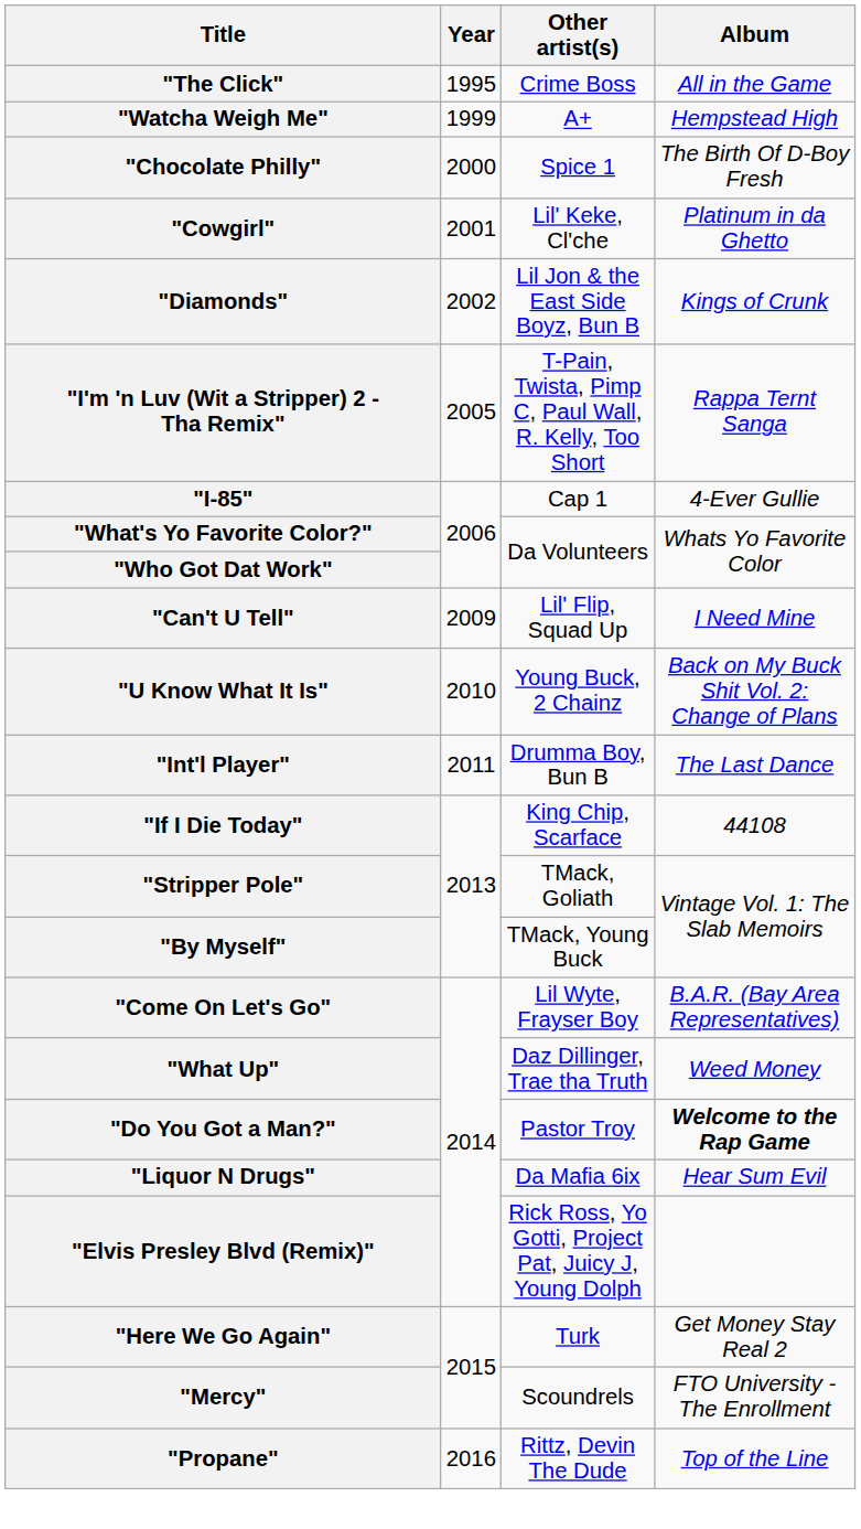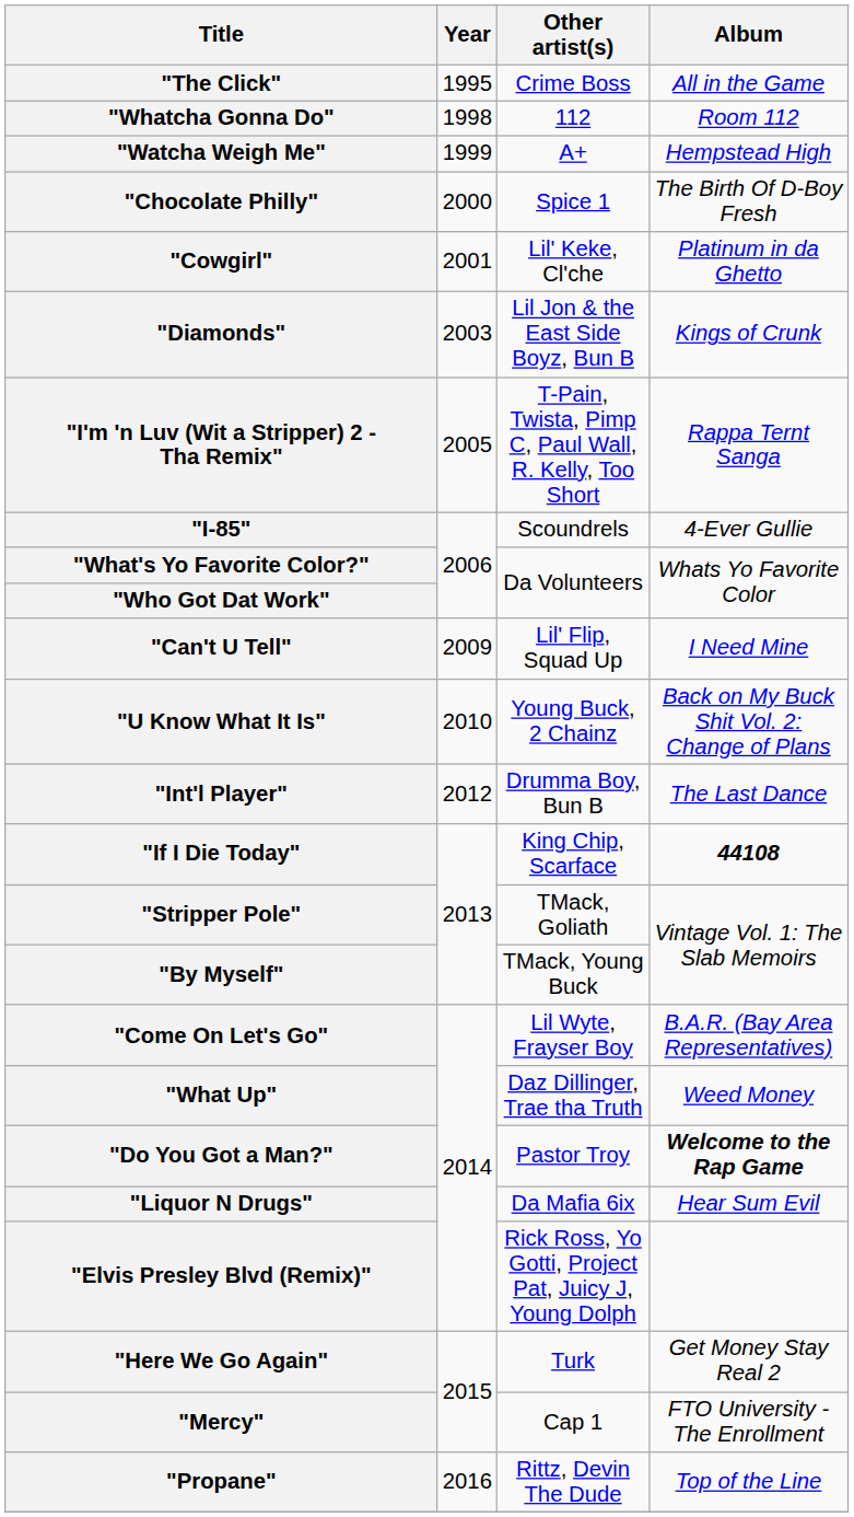+ row: "Whatcha Gonna Do" | 1998 | 112 | Room 112
"Diamonds" | Year: 2002 -> 2003
"I-85" | Other artist(s): Cap 1 -> Scoundrels
"Int'l Player" | Year: 2011 -> 2012
"If I Die Today" | Album: normal -> bold
"Mercy" | Other artist(s): Scoundrels -> Cap 1
